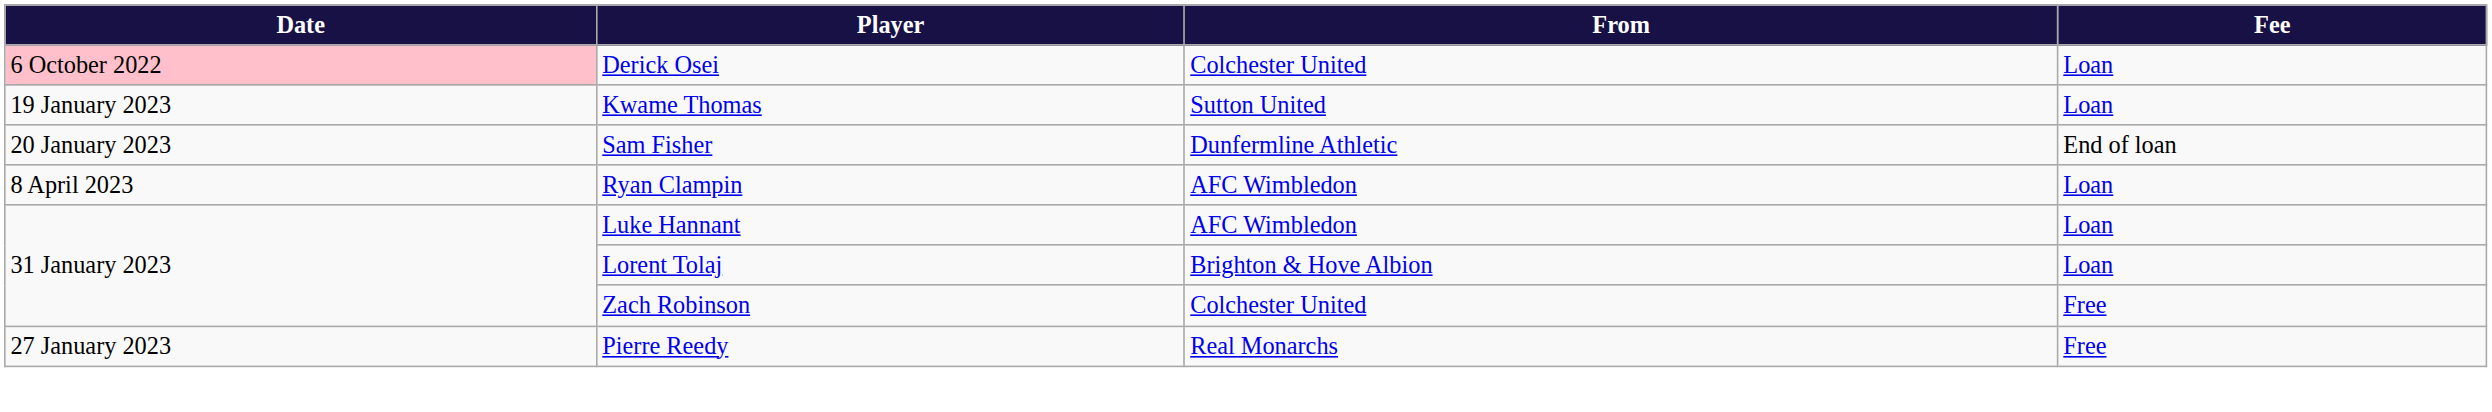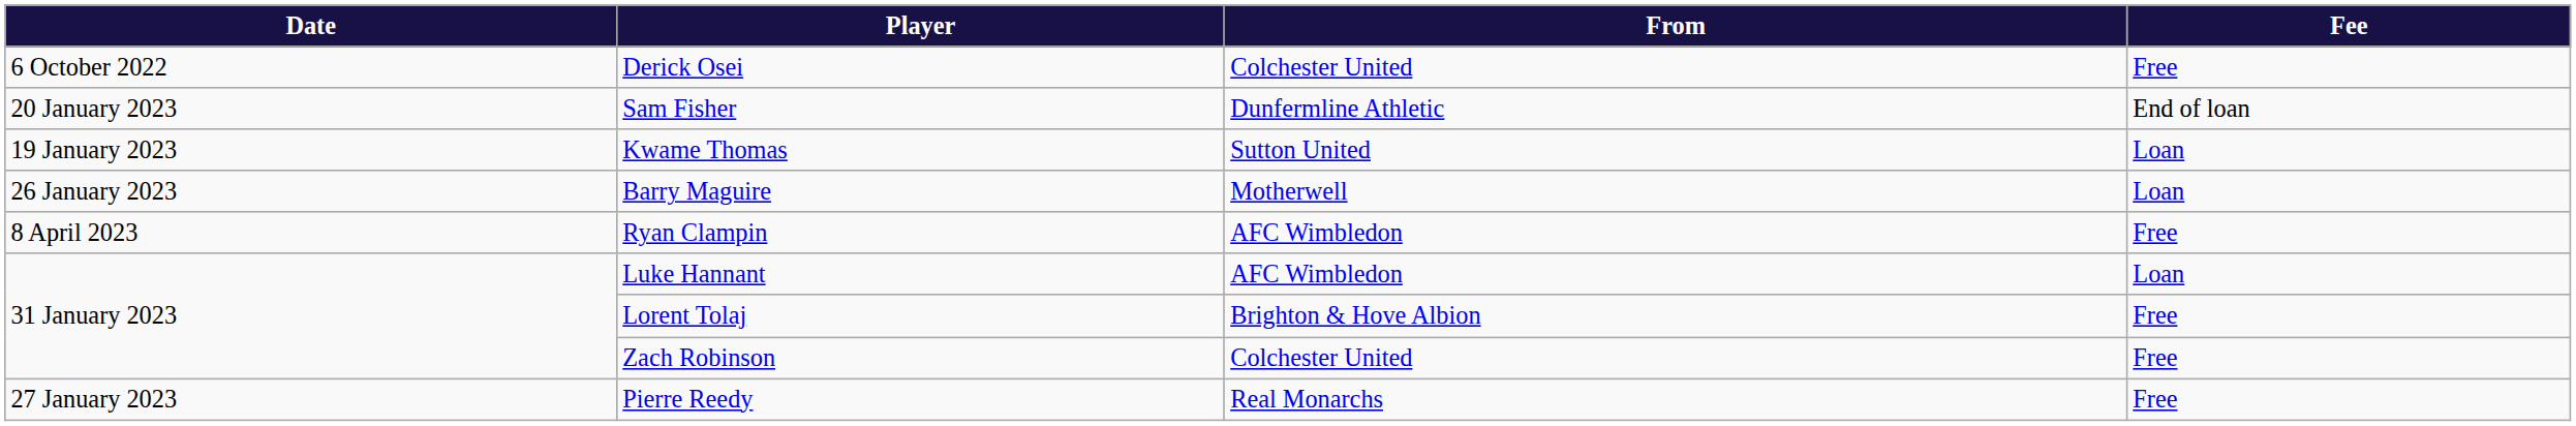Derick Osei | Date: pink background -> no background
Derick Osei | Fee: Loan -> Free
rows swapped: Kwame Thomas <-> Sam Fisher
+ row: 26 January 2023 | Barry Maguire | Motherwell | Loan
Ryan Clampin | Fee: Loan -> Free
Lorent Tolaj | Fee: Loan -> Free
